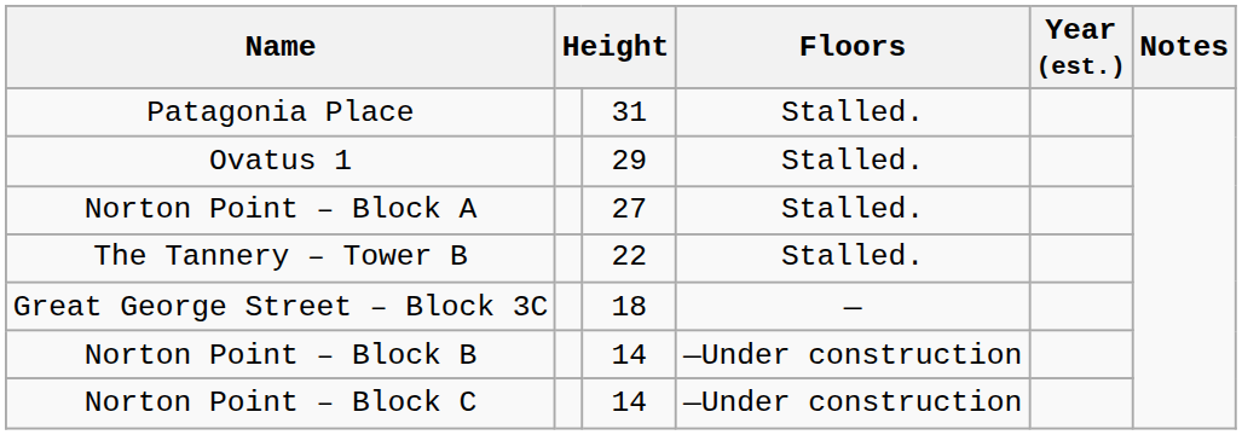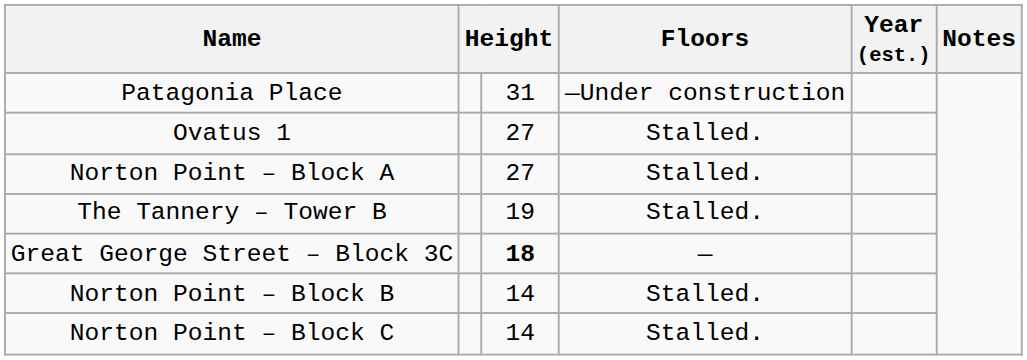Patagonia Place | Floors: Stalled. -> —Under construction
Ovatus 1 | column 3: 29 -> 27
The Tannery – Tower B | column 3: 22 -> 19
Great George Street – Block 3C | column 3: normal -> bold
Norton Point – Block B | Floors: —Under construction -> Stalled.
Norton Point – Block C | Floors: —Under construction -> Stalled.
